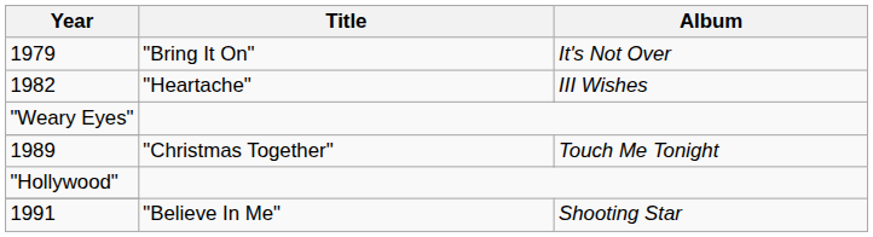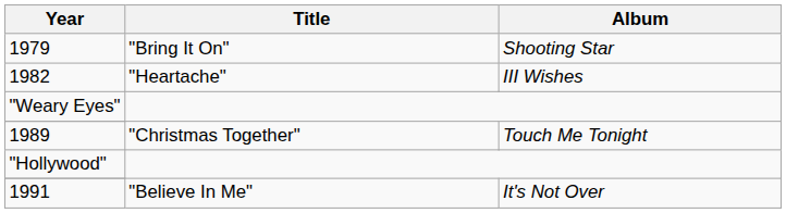1979 | Album: It's Not Over -> Shooting Star
1991 | Album: Shooting Star -> It's Not Over
